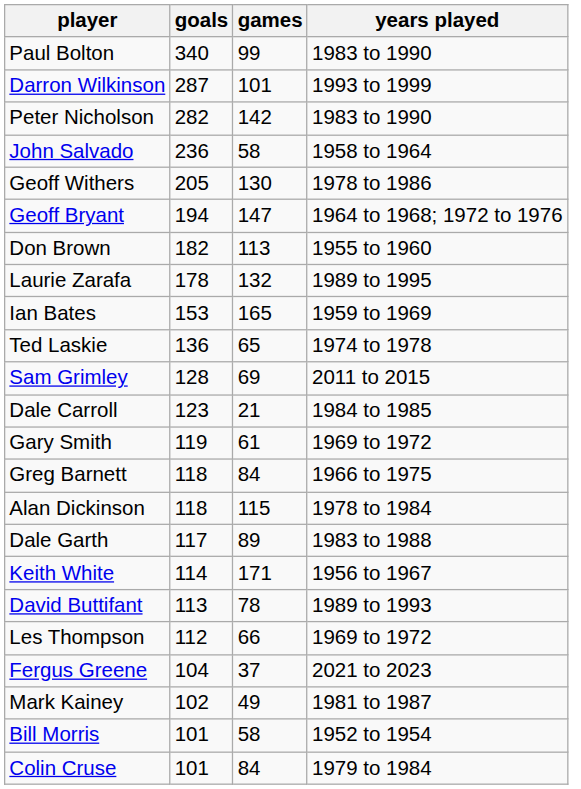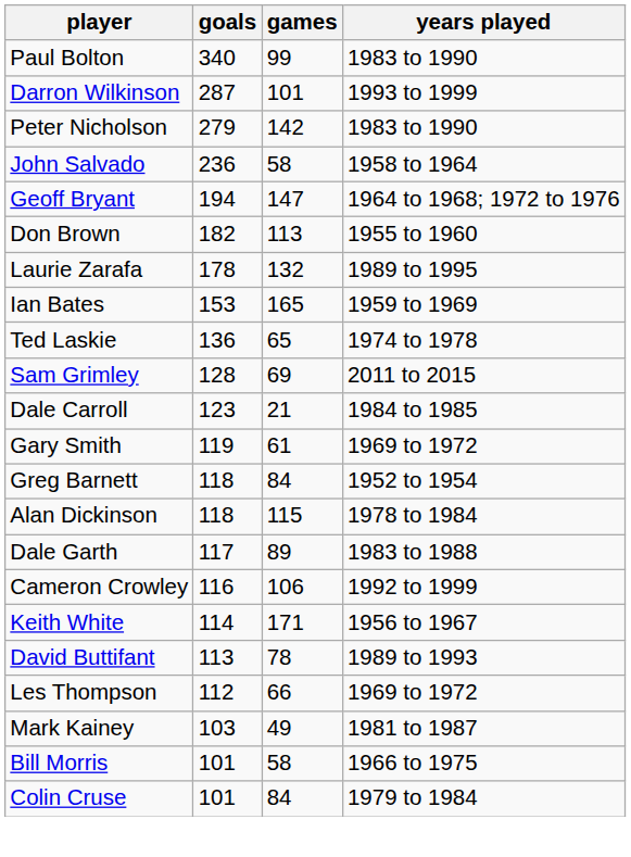Peter Nicholson | goals: 282 -> 279
- row: Geoff Withers | 205 | 130 | 1978 to 1986
Greg Barnett | years played: 1966 to 1975 -> 1952 to 1954
+ row: Cameron Crowley | 116 | 106 | 1992 to 1999
- row: Fergus Greene | 104 | 37 | 2021 to 2023
Mark Kainey | goals: 102 -> 103
Bill Morris | years played: 1952 to 1954 -> 1966 to 1975
